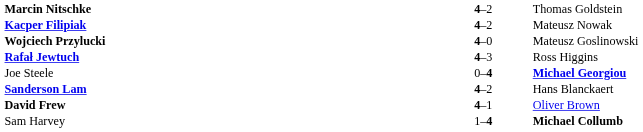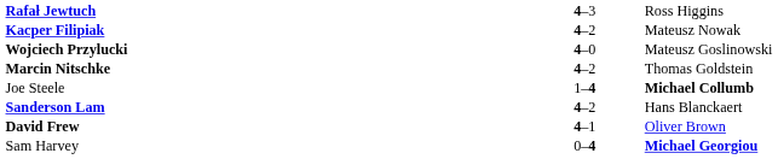rows swapped: Marcin Nitschke <-> Rafał Jewtuch
Joe Steele | column 2: 0–4 -> 1–4
Joe Steele | column 3: Michael Georgiou -> Michael Collumb
Sam Harvey | column 2: 1–4 -> 0–4
Sam Harvey | column 3: Michael Collumb -> Michael Georgiou
